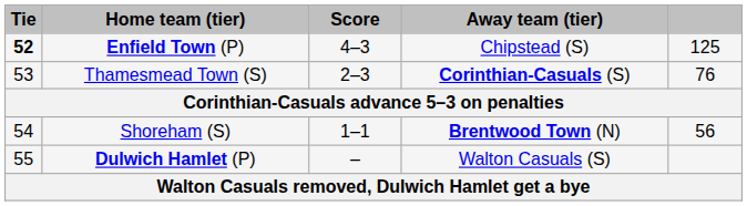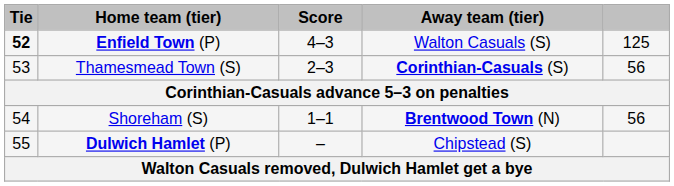Enfield Town (P) | Away team (tier): Chipstead (S) -> Walton Casuals (S)
Thamesmead Town (S) | column 5: 76 -> 56
Dulwich Hamlet (P) | Away team (tier): Walton Casuals (S) -> Chipstead (S)
